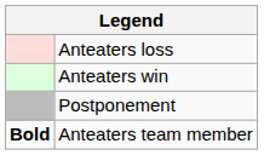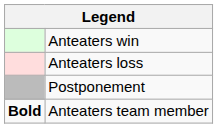rows swapped: Anteaters win <-> Anteaters loss
